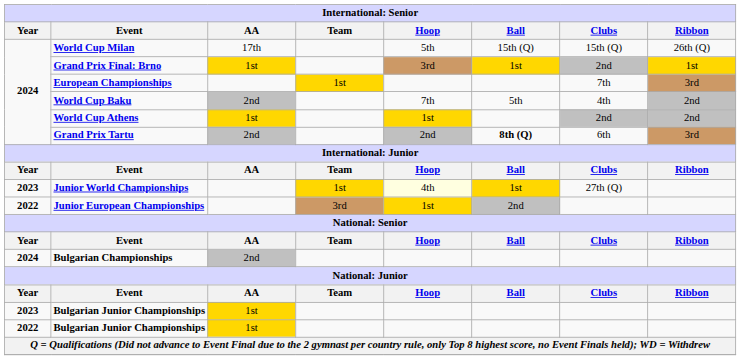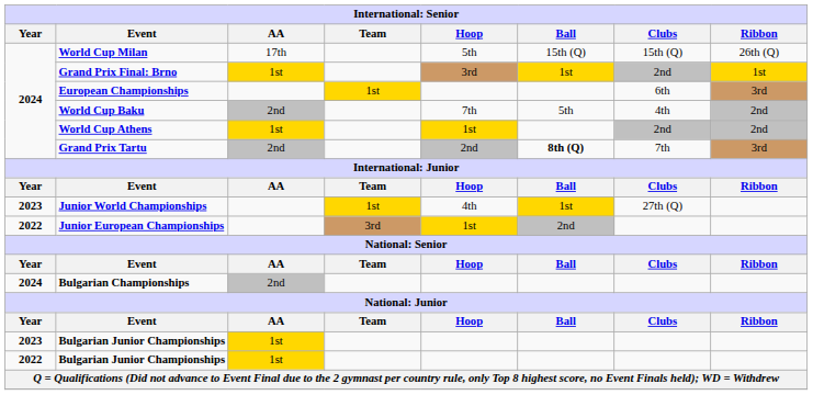European Championships | Clubs: 7th -> 6th
Grand Prix Tartu | Clubs: 6th -> 7th
Junior World Championships | Hoop: lightyellow background -> no background
